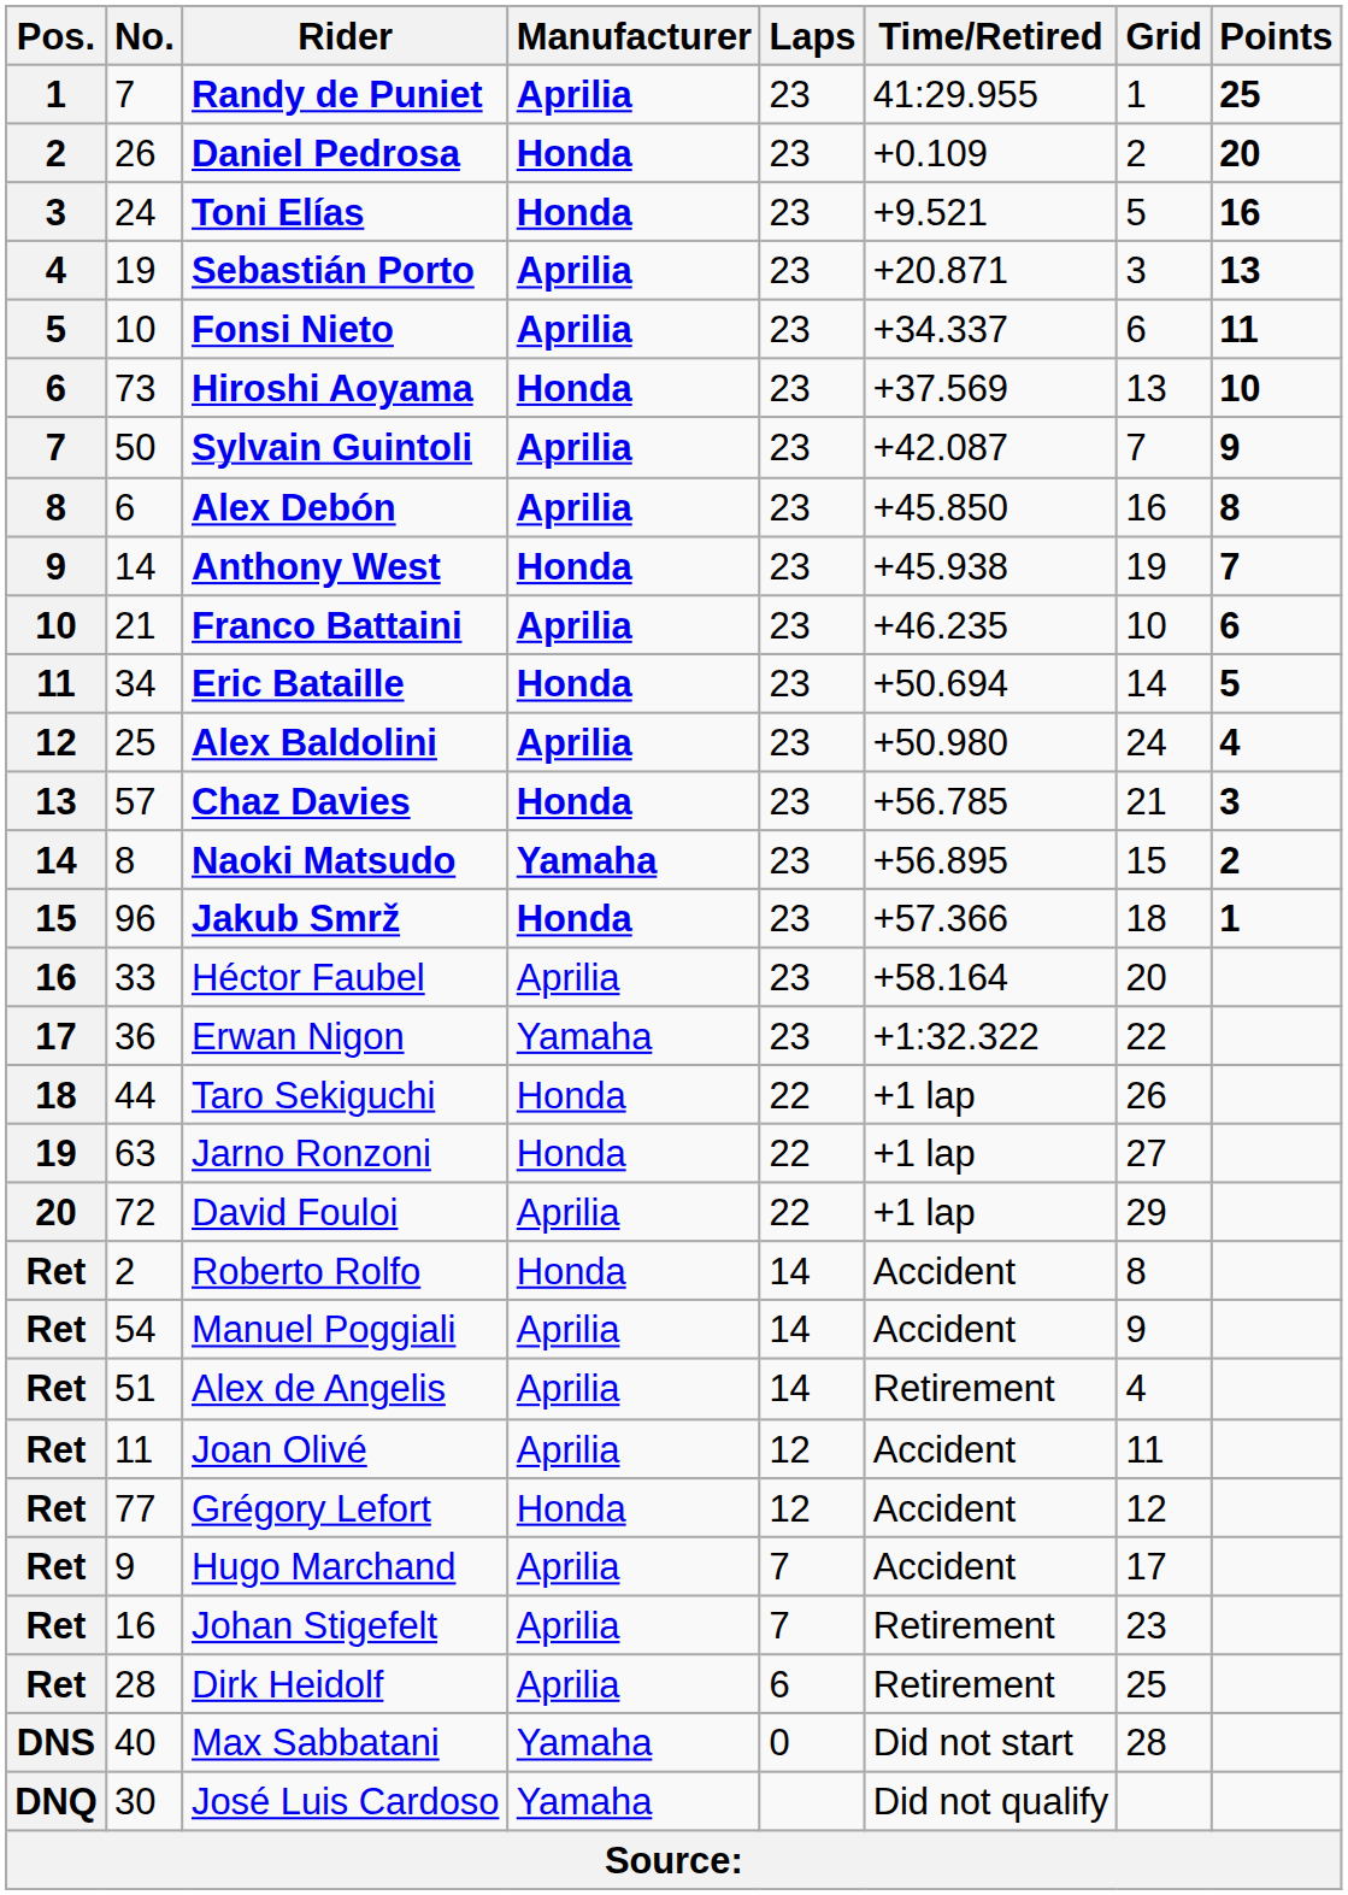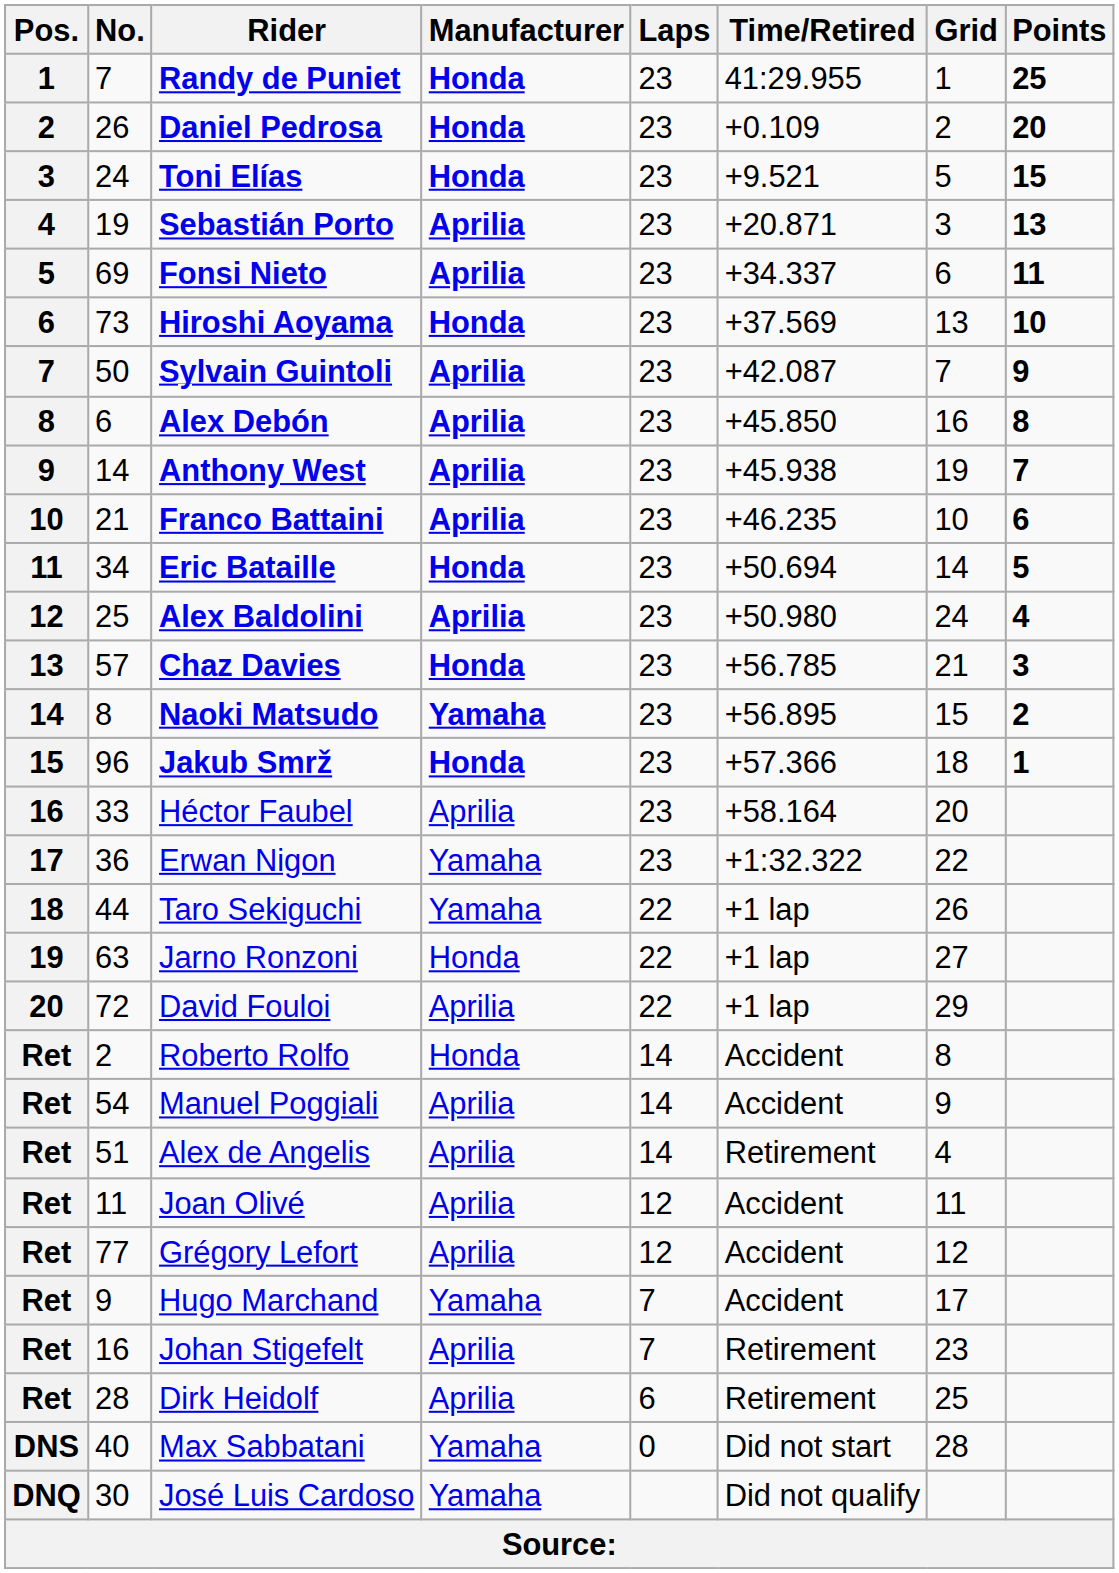Randy de Puniet | Manufacturer: Aprilia -> Honda
Toni Elías | Points: 16 -> 15
Fonsi Nieto | No.: 10 -> 69
Anthony West | Manufacturer: Honda -> Aprilia
Taro Sekiguchi | Manufacturer: Honda -> Yamaha
Grégory Lefort | Manufacturer: Honda -> Aprilia
Hugo Marchand | Manufacturer: Aprilia -> Yamaha
